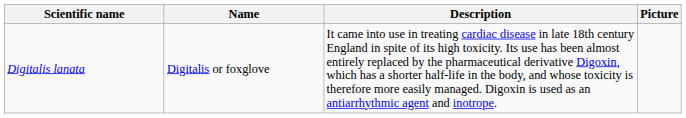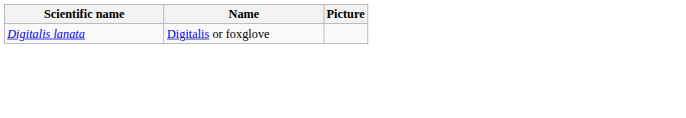- column: Description | It came into use in treating cardiac disease in late 18th century England in spite of its high toxicity. Its use has been almost entirely replaced by the pharmaceutical derivative Digoxin, which has a shorter half-life in the body, and whose toxicity is therefore more easily managed. Digoxin is used as an antiarrhythmic agent and inotrope.
